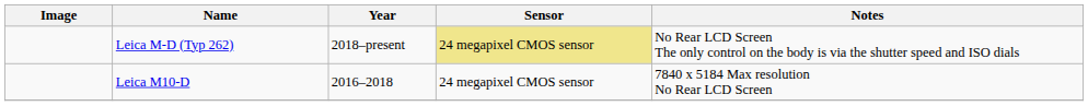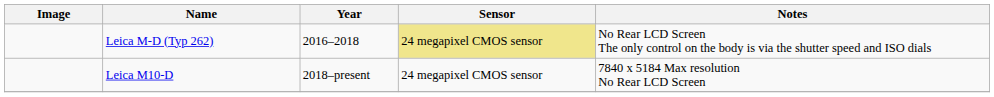Leica M-D (Typ 262) | Year: 2018–present -> 2016–2018
Leica M10-D | Year: 2016–2018 -> 2018–present
